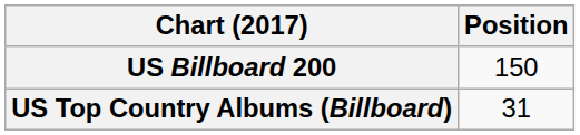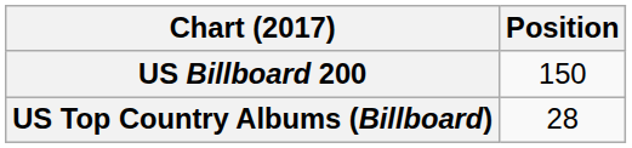US Top Country Albums (Billboard) | Position: 31 -> 28
